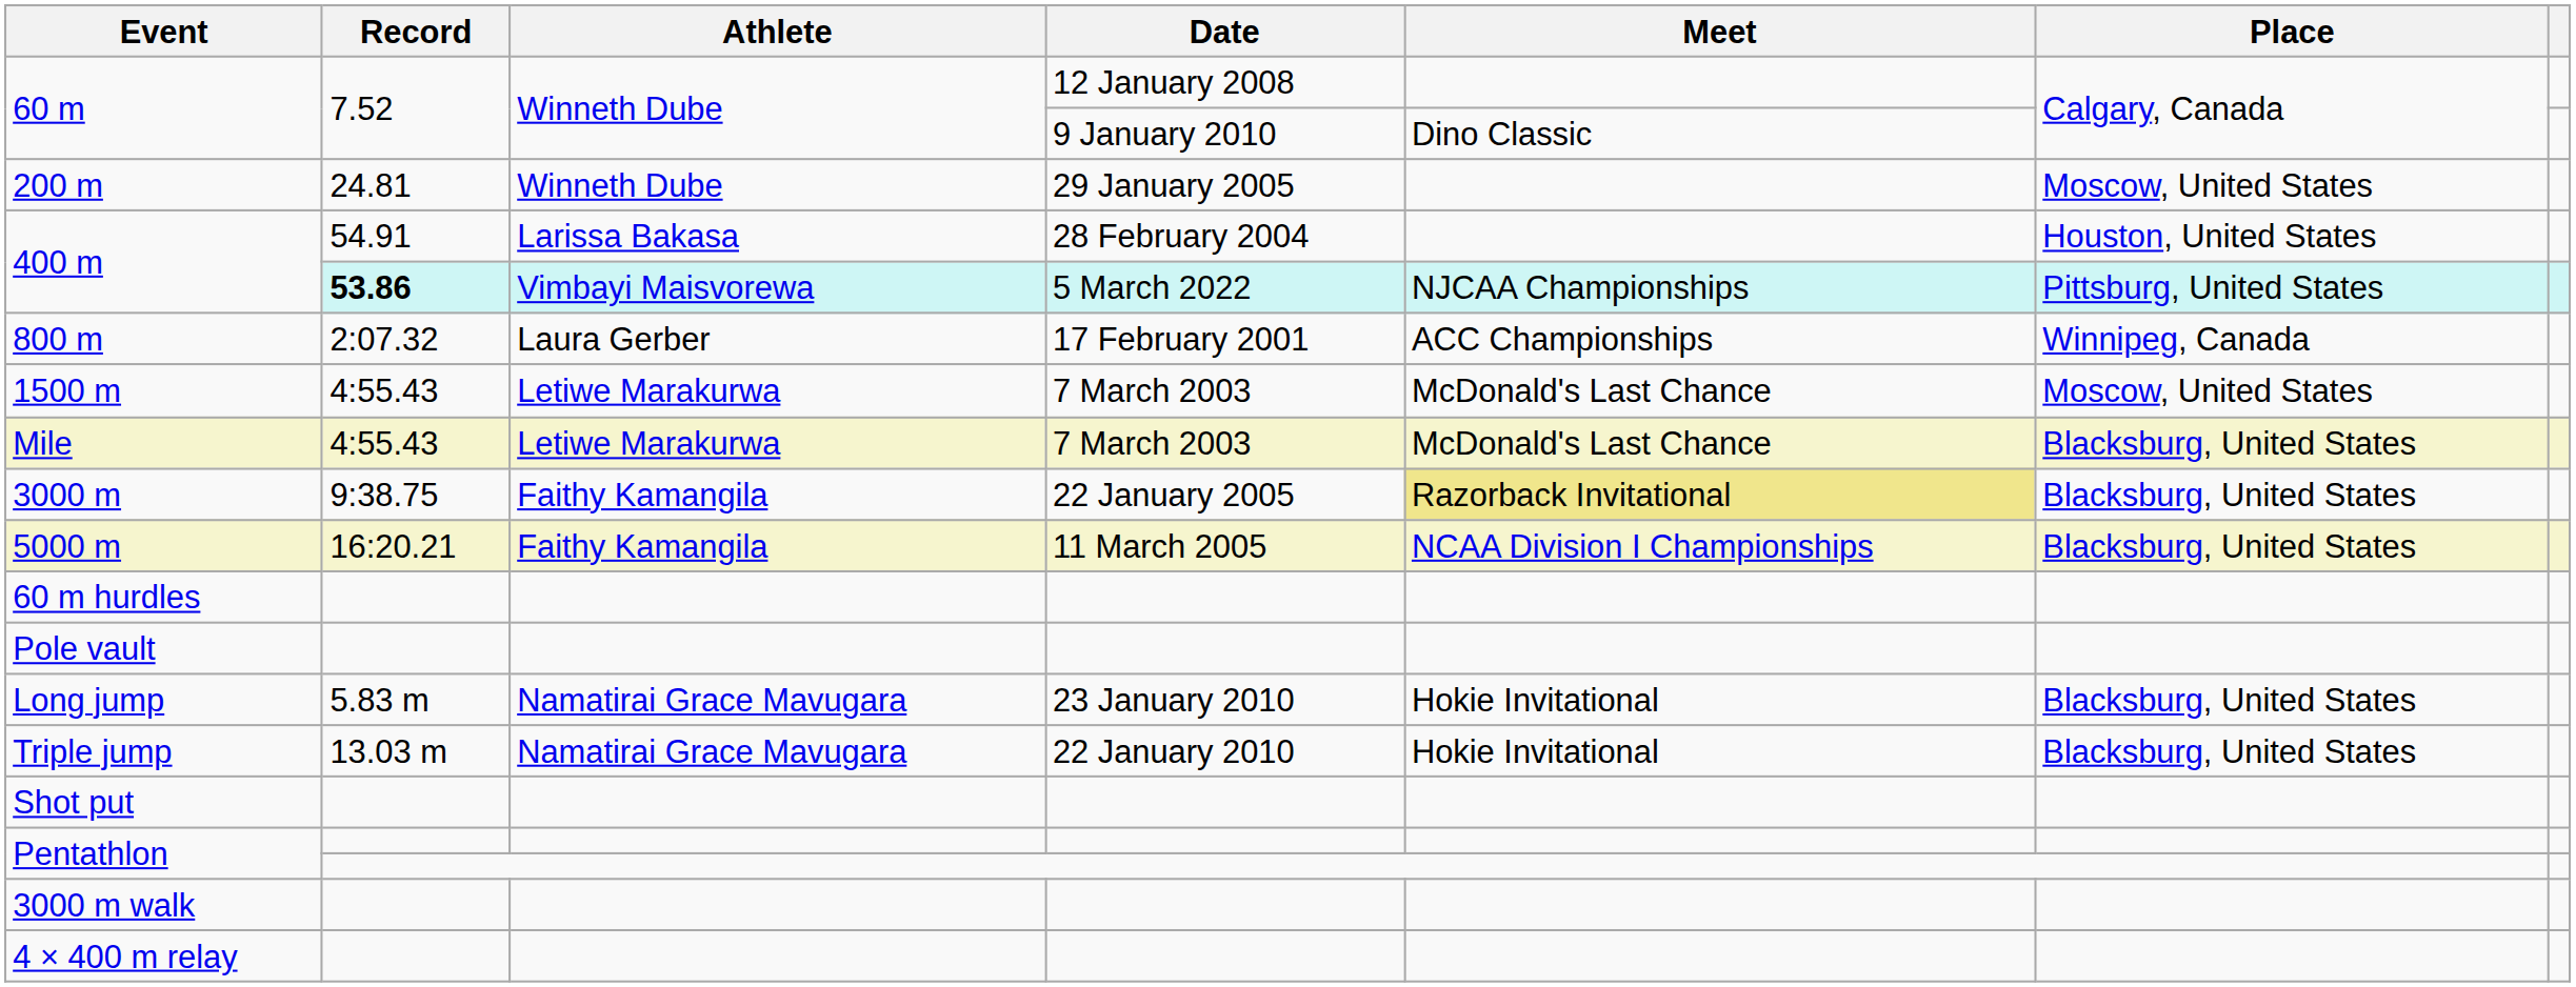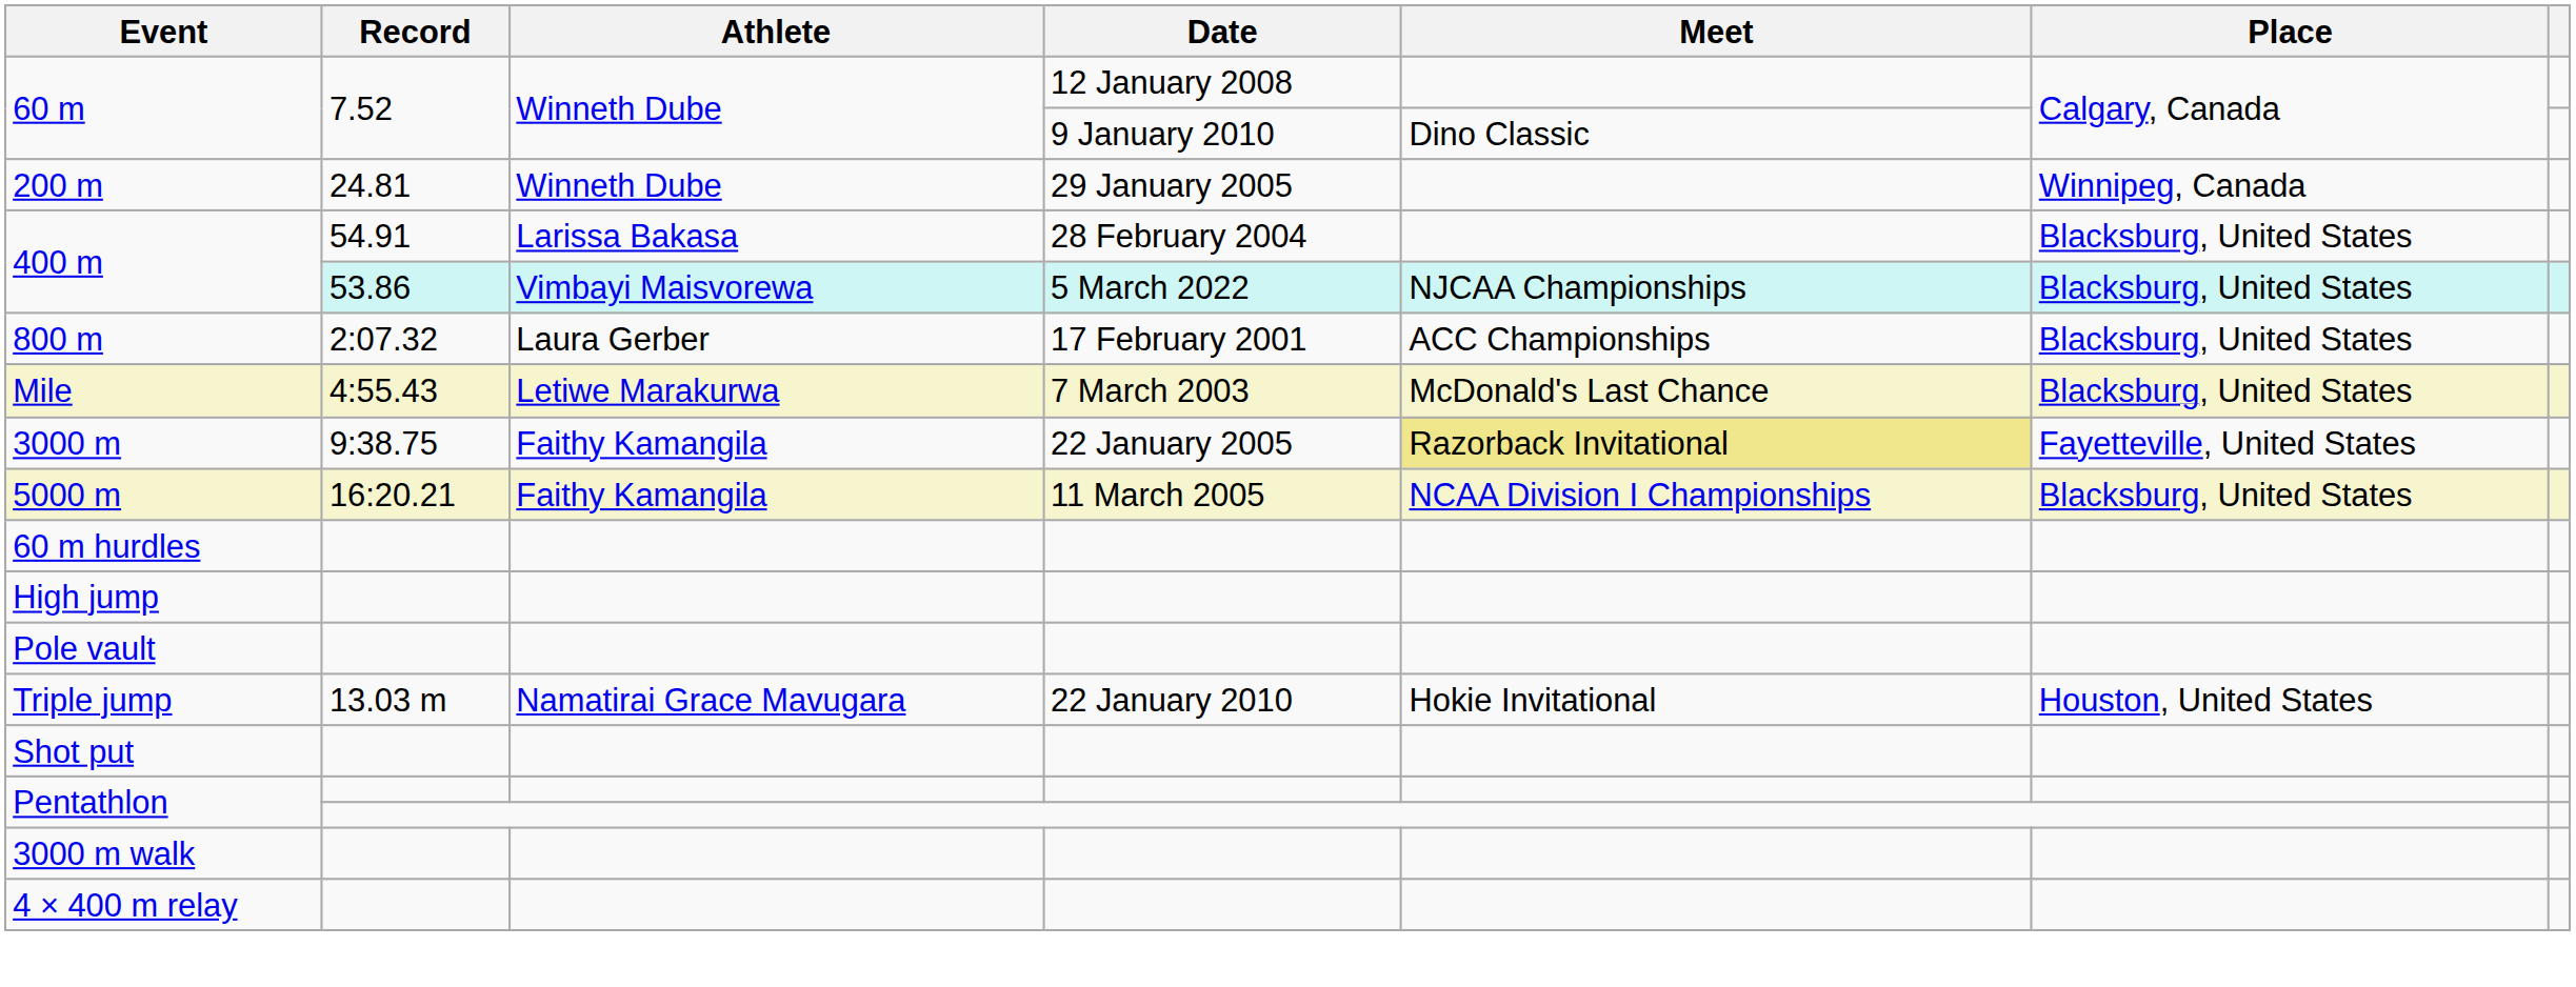200 m | Place: Moscow, United States -> Winnipeg, Canada
400 m / 28 February 2004 | Place: Houston, United States -> Blacksburg, United States
400 m / 5 March 2022 | Record: bold -> normal
400 m / 5 March 2022 | Place: Pittsburg, United States -> Blacksburg, United States
800 m | Place: Winnipeg, Canada -> Blacksburg, United States
- row: 1500 m | 4:55.43 | Letiwe Marakurwa | 7 March 2003 | McDonald's Last Chance | Moscow, United States
3000 m | Place: Blacksburg, United States -> Fayetteville, United States
+ row: High jump
- row: Long jump | 5.83 m | Namatirai Grace Mavugara | 23 January 2010 | Hokie Invitational | Blacksburg, United States
Triple jump | Place: Blacksburg, United States -> Houston, United States
